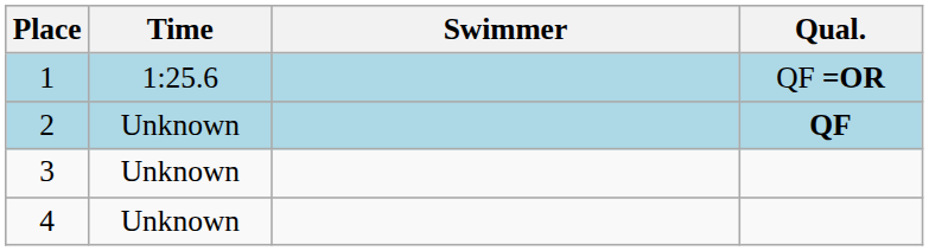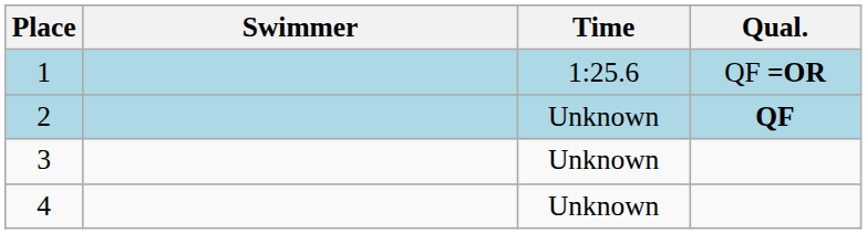columns swapped: Swimmer <-> Time
